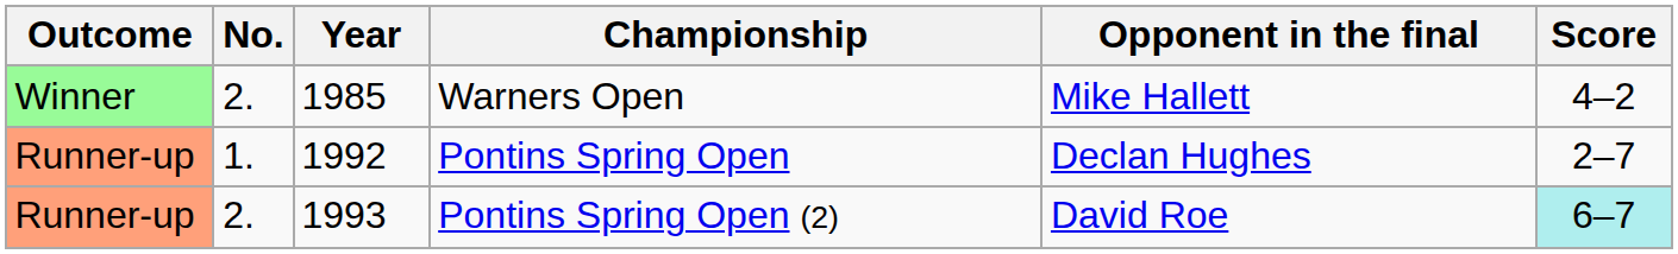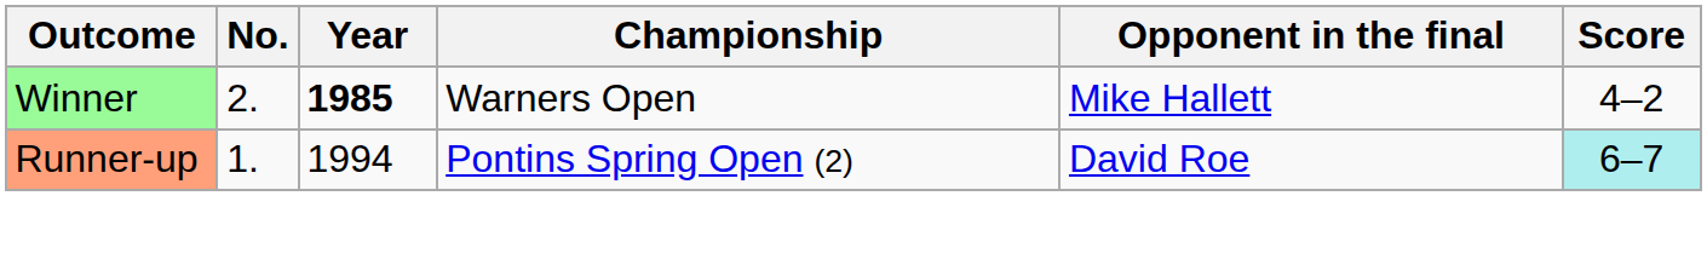Warners Open | Year: normal -> bold
- row: Runner-up | 1. | 1992 | Pontins Spring Open | Declan Hughes | 2–7
Pontins Spring Open (2) | No.: 2. -> 1.
Pontins Spring Open (2) | Year: 1993 -> 1994
